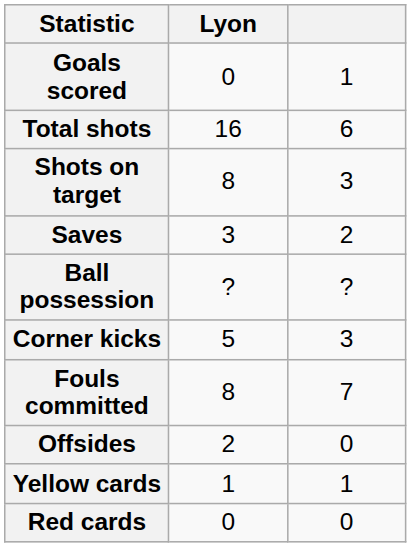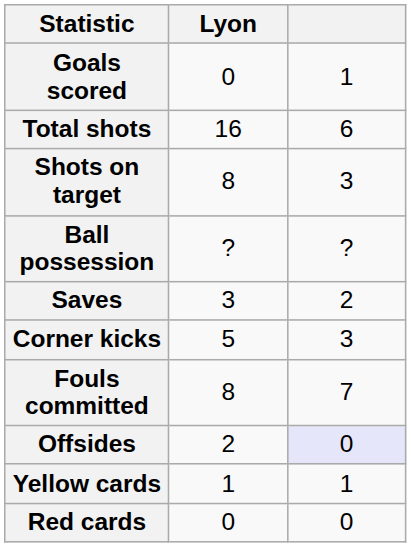rows swapped: Saves <-> Ball possession
Offsides | column 3: no background -> lavender background
